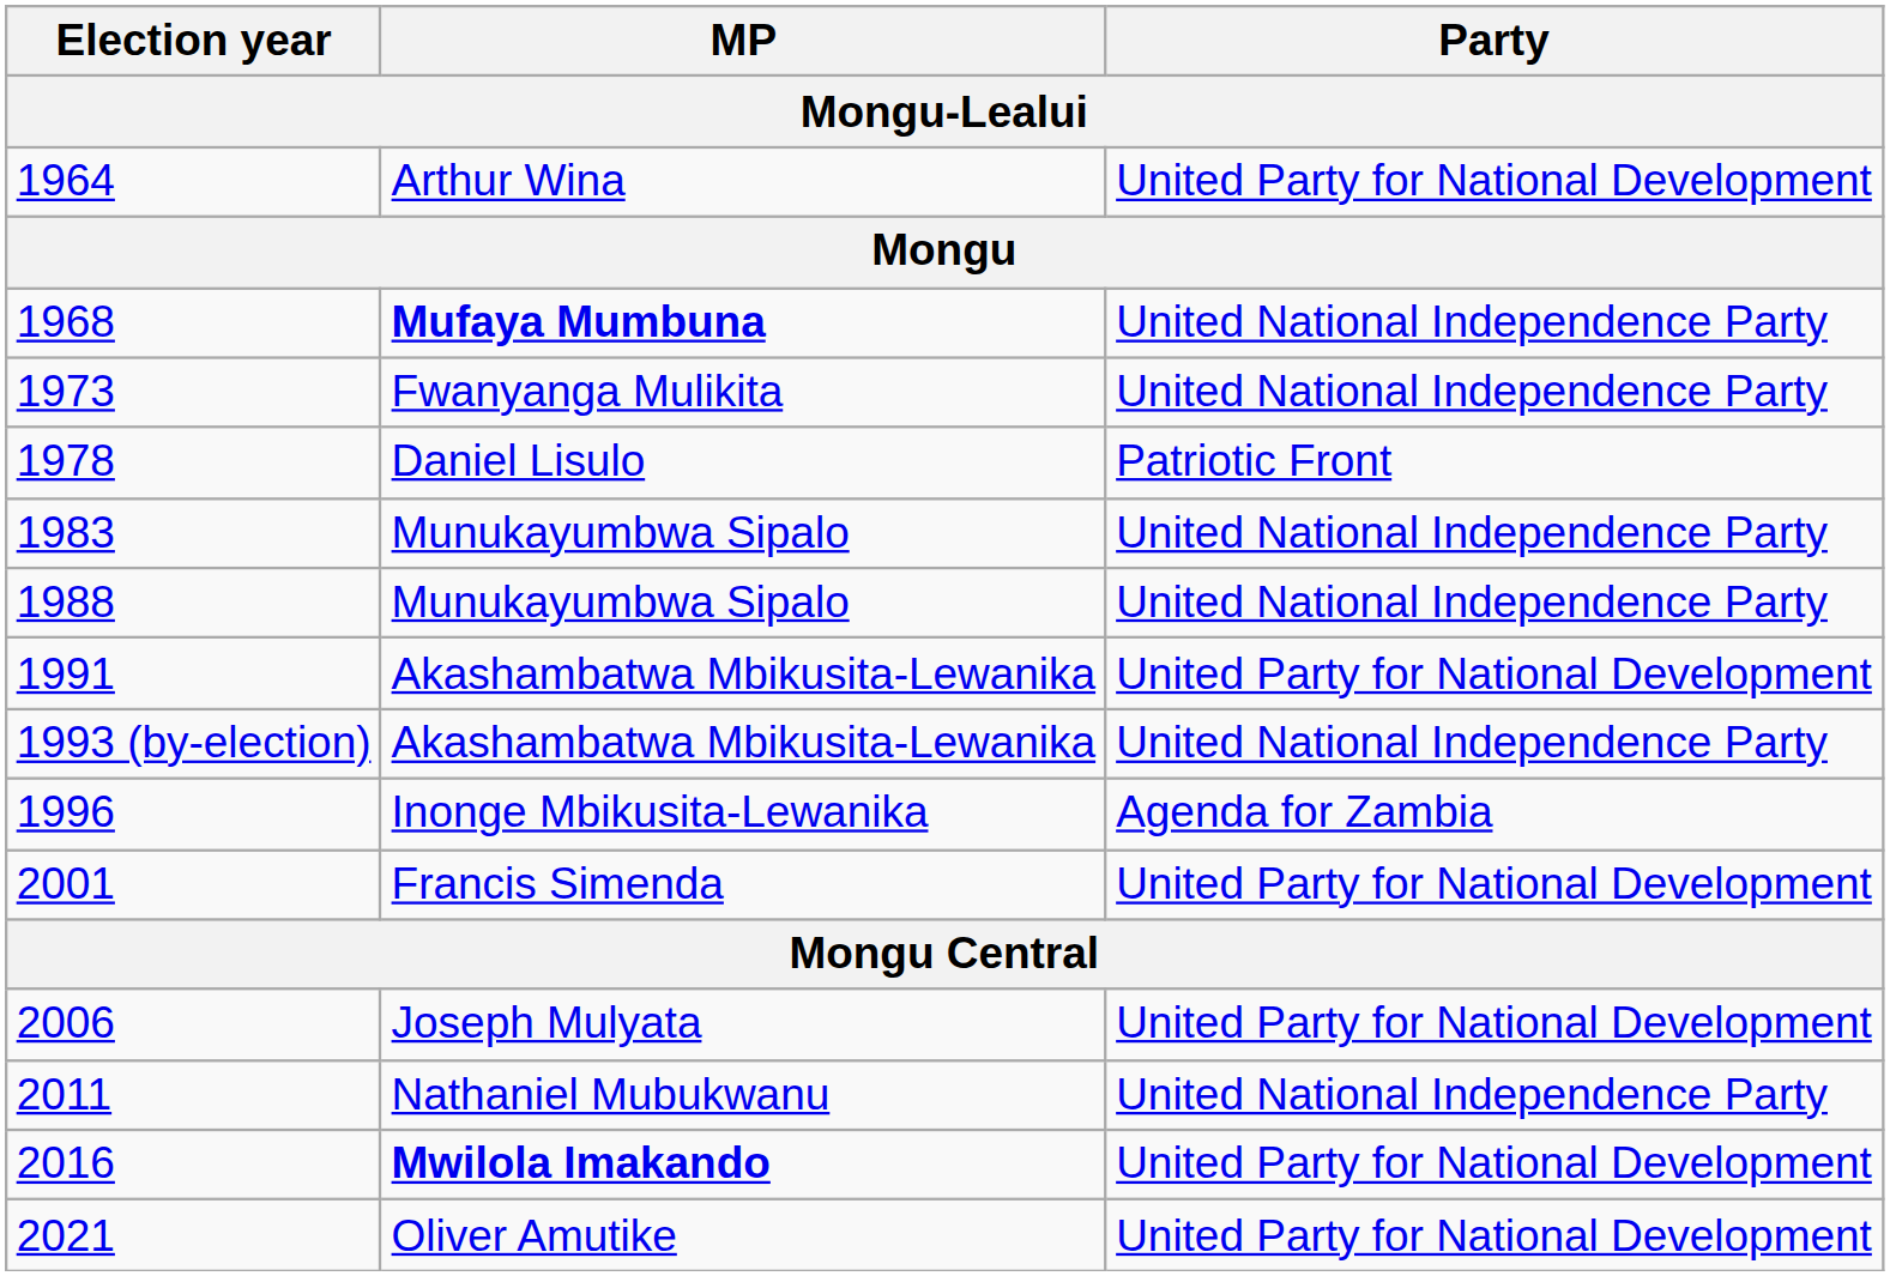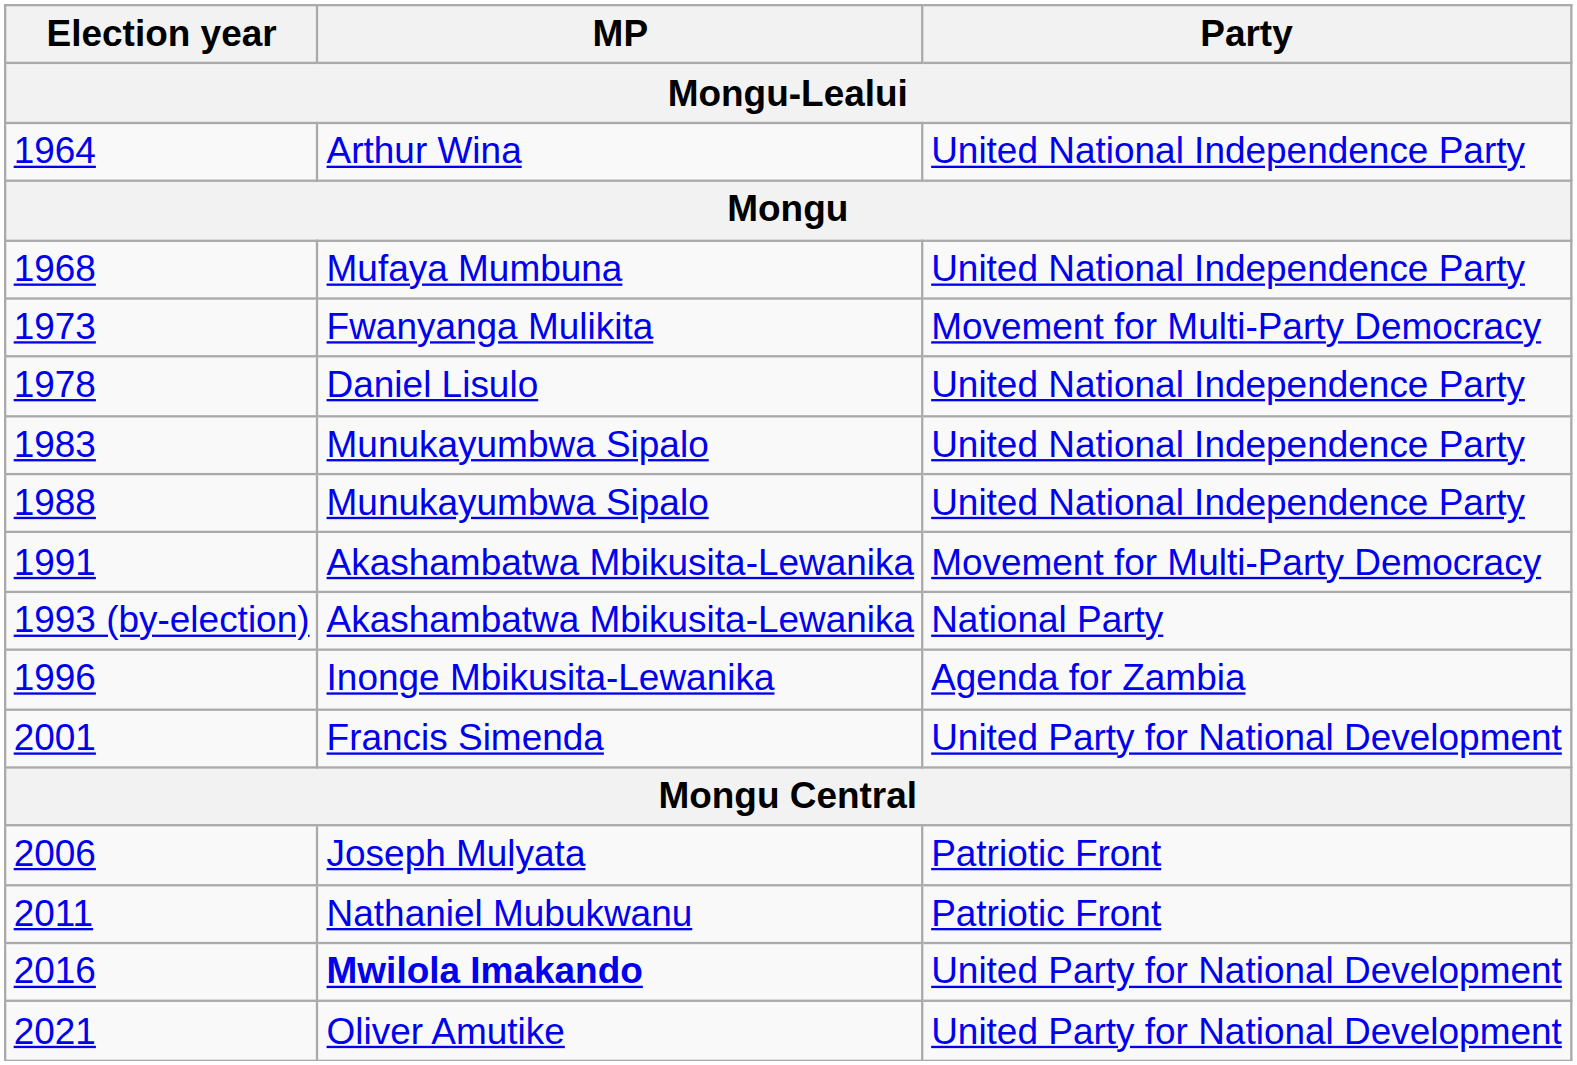1964 | Party: United Party for National Development -> United National Independence Party
1968 | MP: bold -> normal
1973 | Party: United National Independence Party -> Movement for Multi-Party Democracy
1978 | Party: Patriotic Front -> United National Independence Party
1991 | Party: United Party for National Development -> Movement for Multi-Party Democracy
1993 (by-election) | Party: United National Independence Party -> National Party
2006 | Party: United Party for National Development -> Patriotic Front
2011 | Party: United National Independence Party -> Patriotic Front
